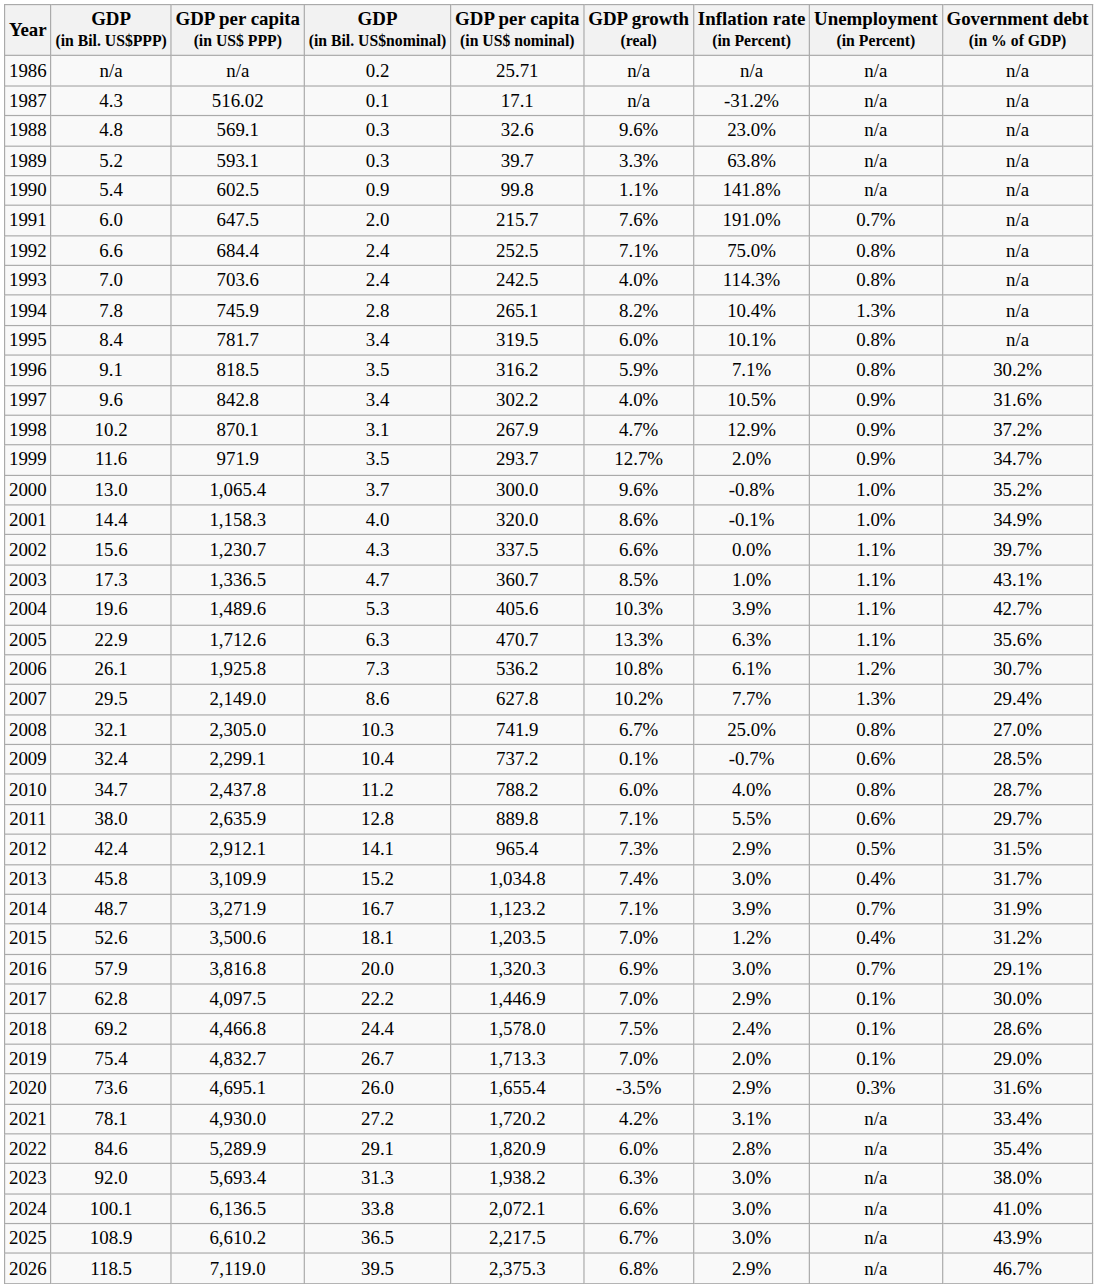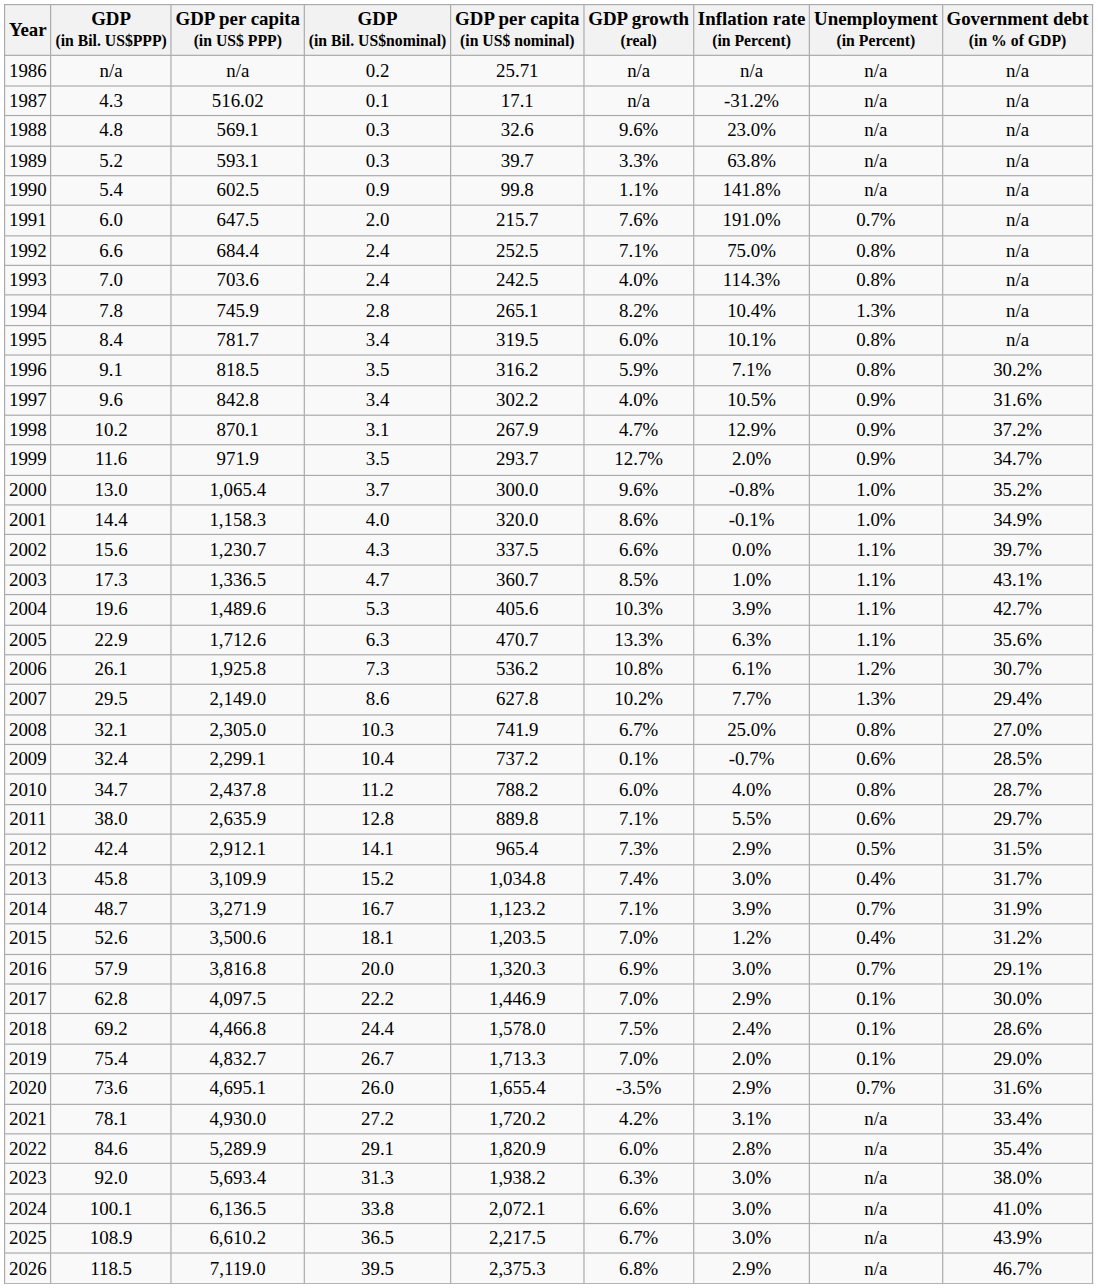2020 | Unemployment (in Percent): 0.3% -> 0.7%
